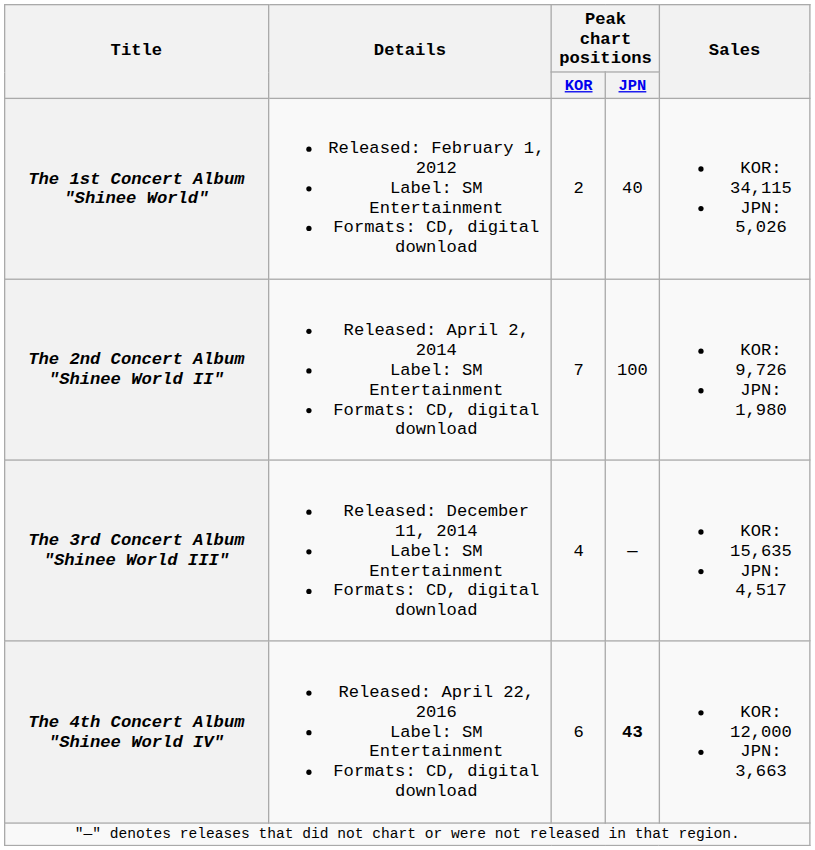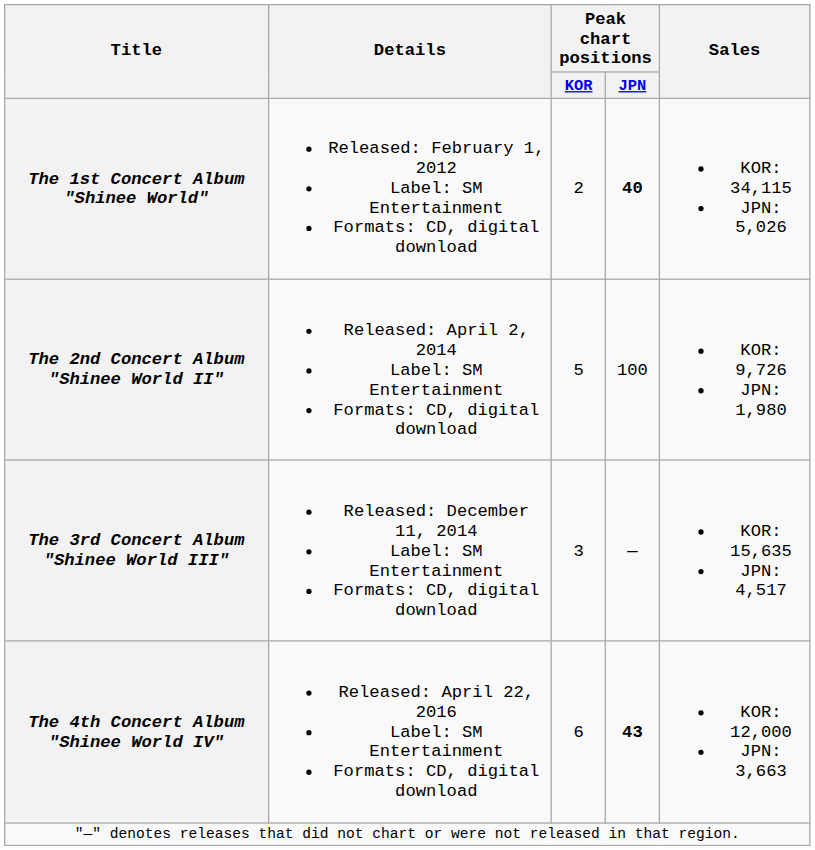The 1st Concert Album "Shinee World" | Peak chart positions / JPN: normal -> bold
The 2nd Concert Album "Shinee World II" | Peak chart positions / KOR: 7 -> 5
The 3rd Concert Album "Shinee World III" | Peak chart positions / KOR: 4 -> 3
